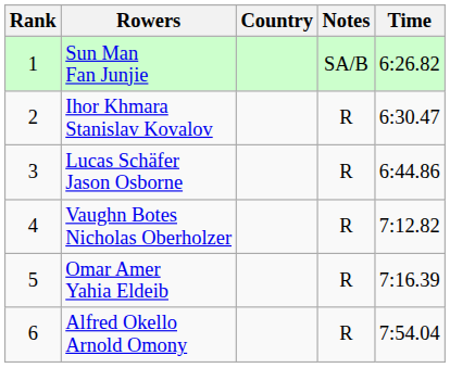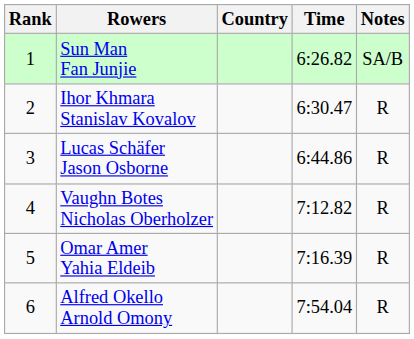columns swapped: Time <-> Notes
